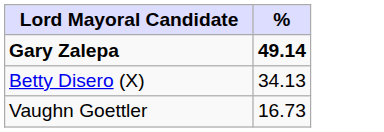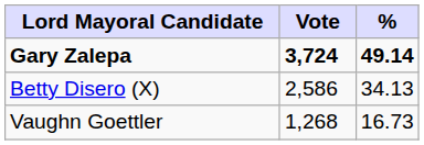+ column: Vote | 3,724 | 2,586 | 1,268
